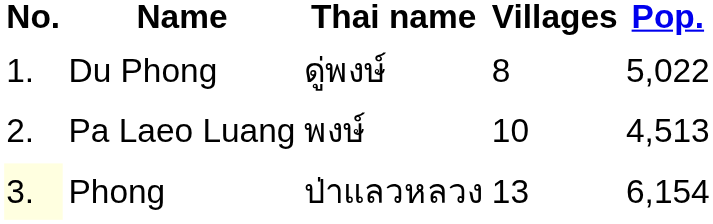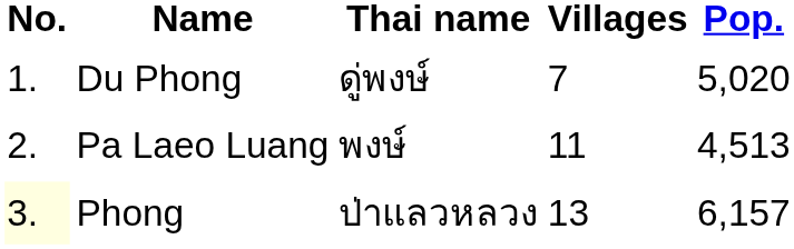Du Phong | Villages: 8 -> 7
Du Phong | Pop.: 5,022 -> 5,020
Pa Laeo Luang | Villages: 10 -> 11
Phong | Pop.: 6,154 -> 6,157
